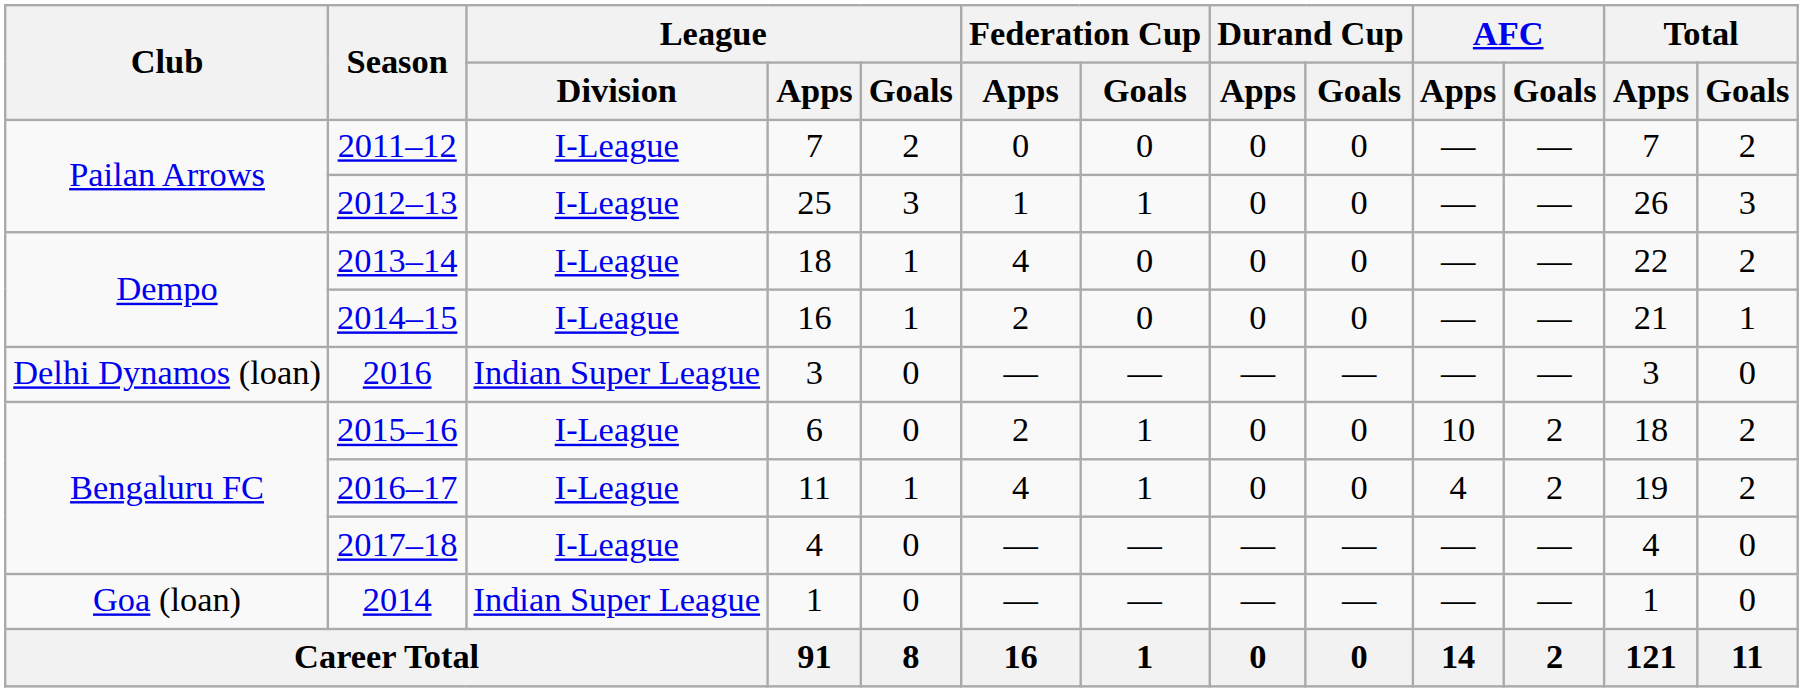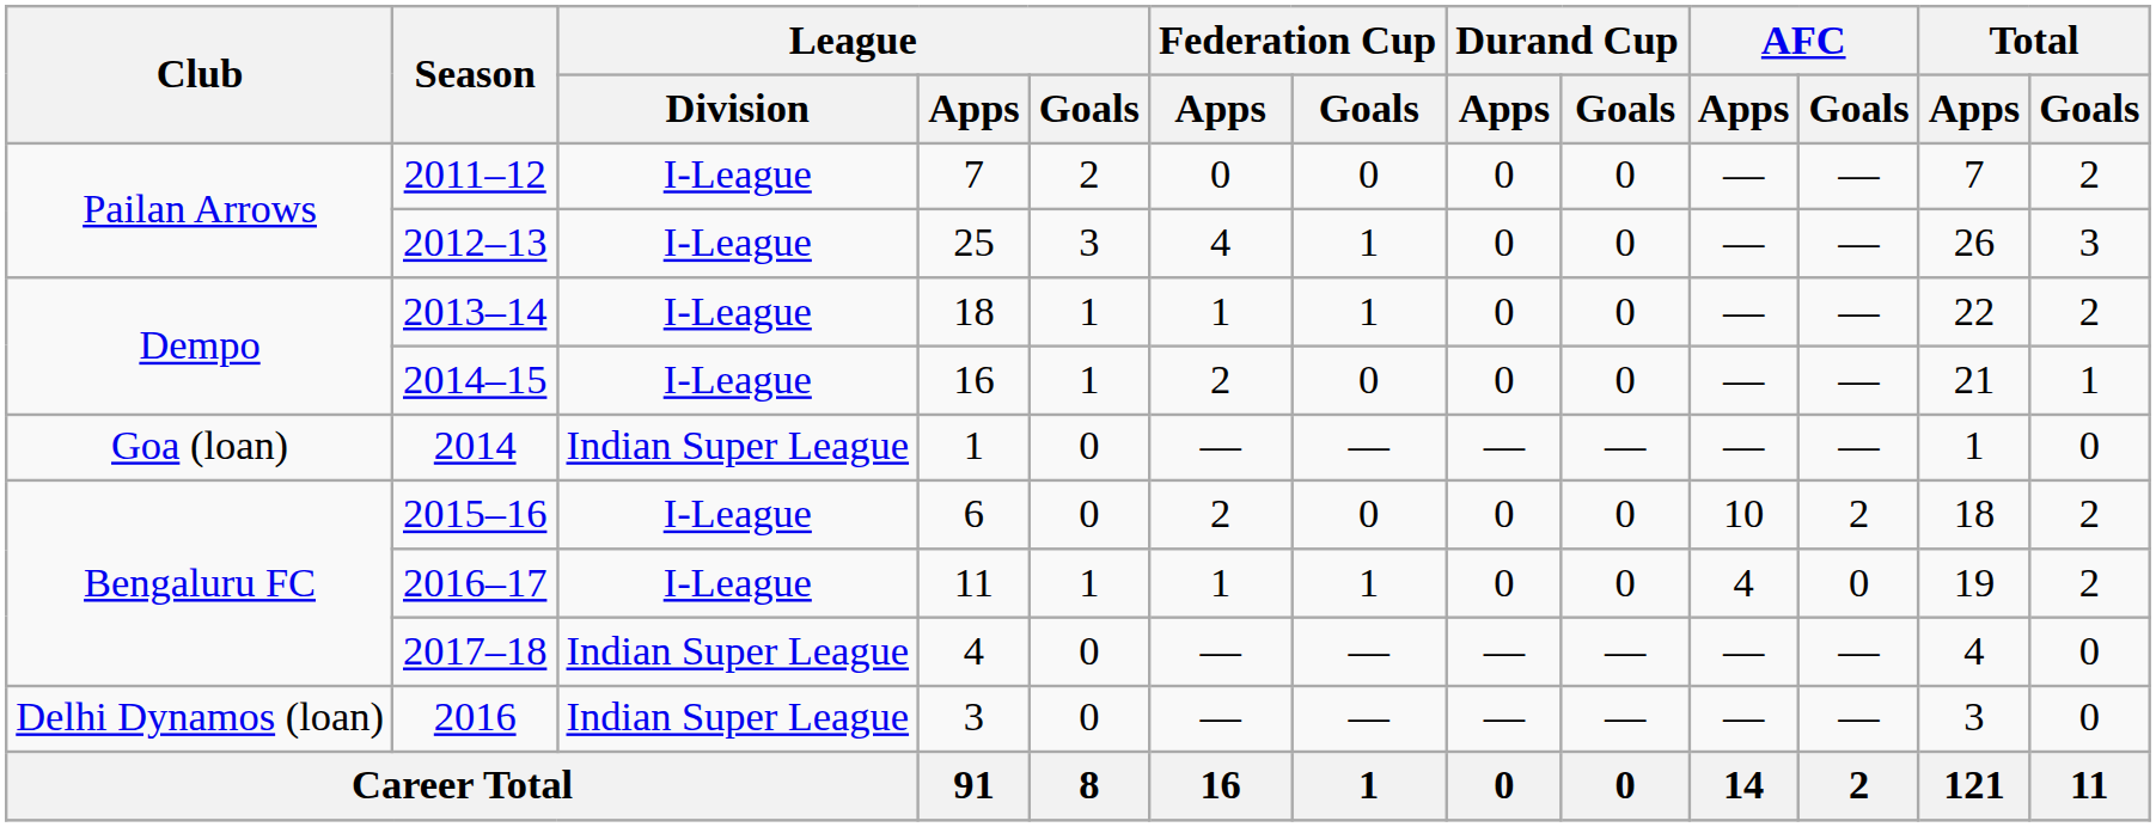2012–13 | Federation Cup / Apps: 1 -> 4
2013–14 | Federation Cup / Apps: 4 -> 1
2013–14 | Federation Cup / Goals: 0 -> 1
rows swapped: 2014 <-> 2016
2015–16 | Federation Cup / Goals: 1 -> 0
2016–17 | Federation Cup / Apps: 4 -> 1
2016–17 | AFC / Goals: 2 -> 0
2017–18 | League / Division: I-League -> Indian Super League
